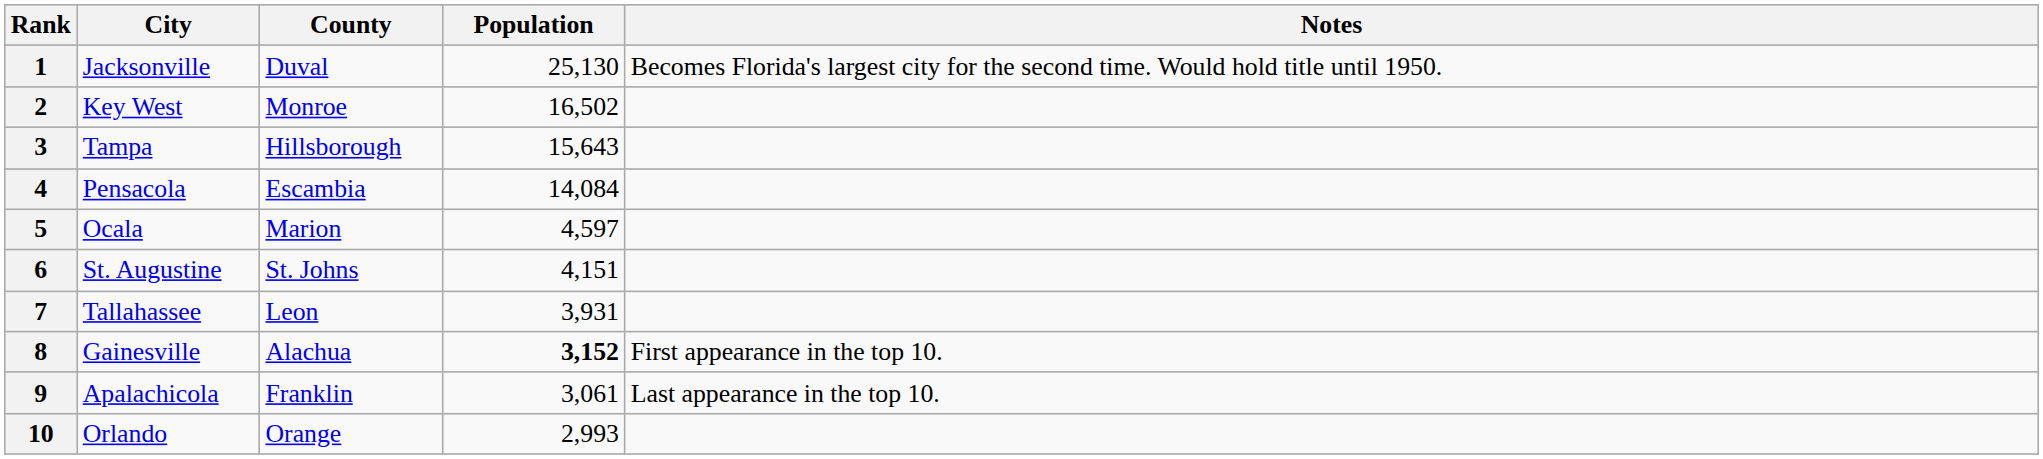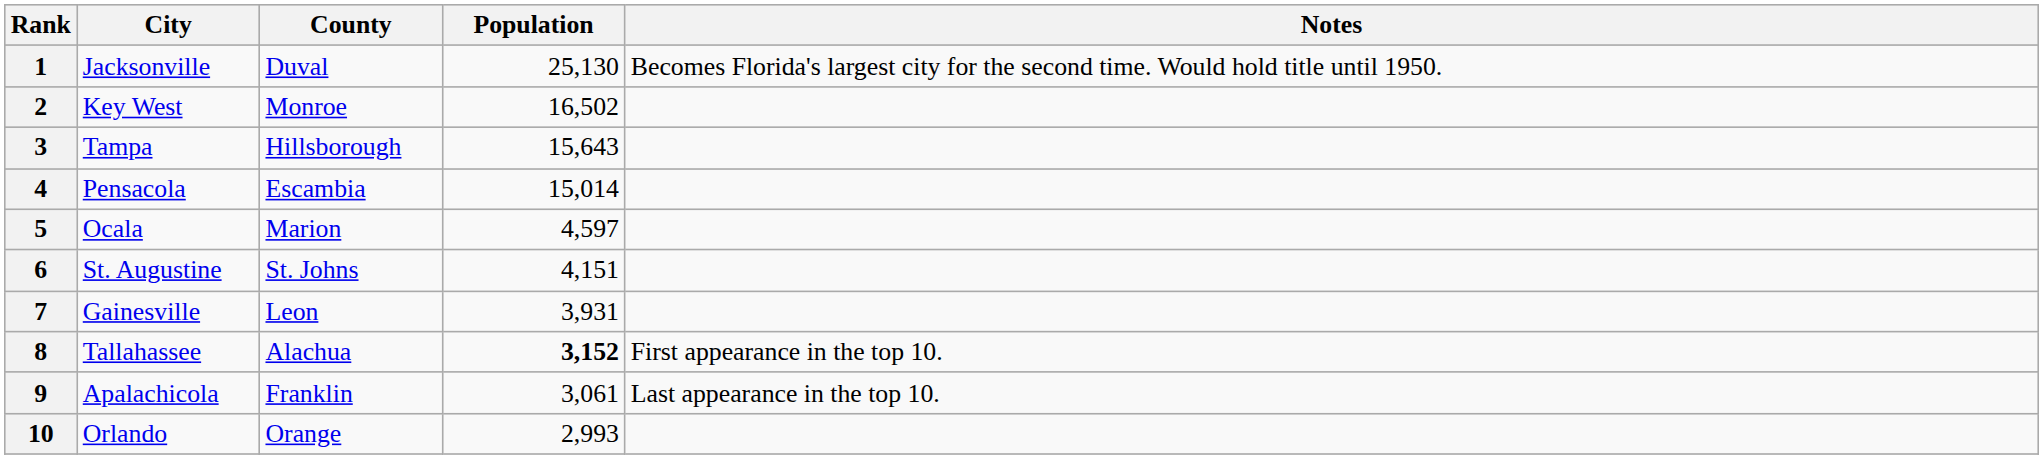4 | Population: 14,084 -> 15,014
7 | City: Tallahassee -> Gainesville
8 | City: Gainesville -> Tallahassee
